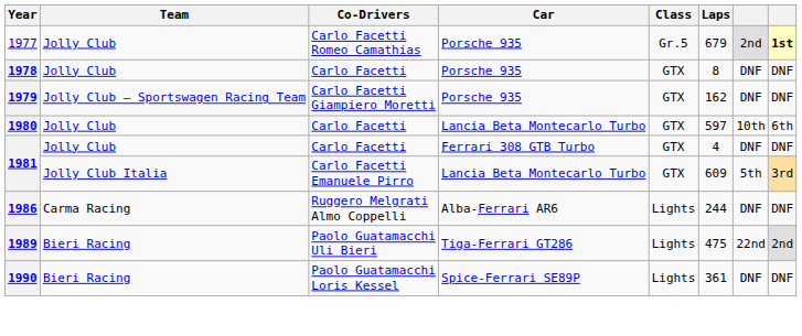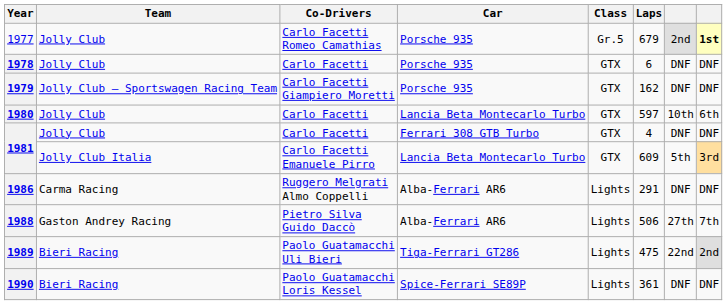1978 | Laps: 8 -> 6
1986 | Laps: 244 -> 291
+ row: 1988 | Gaston Andrey Racing | Pietro Silva Guido Daccò | Alba-Ferrari AR6 | Lights | 506 | 27th | 7th
